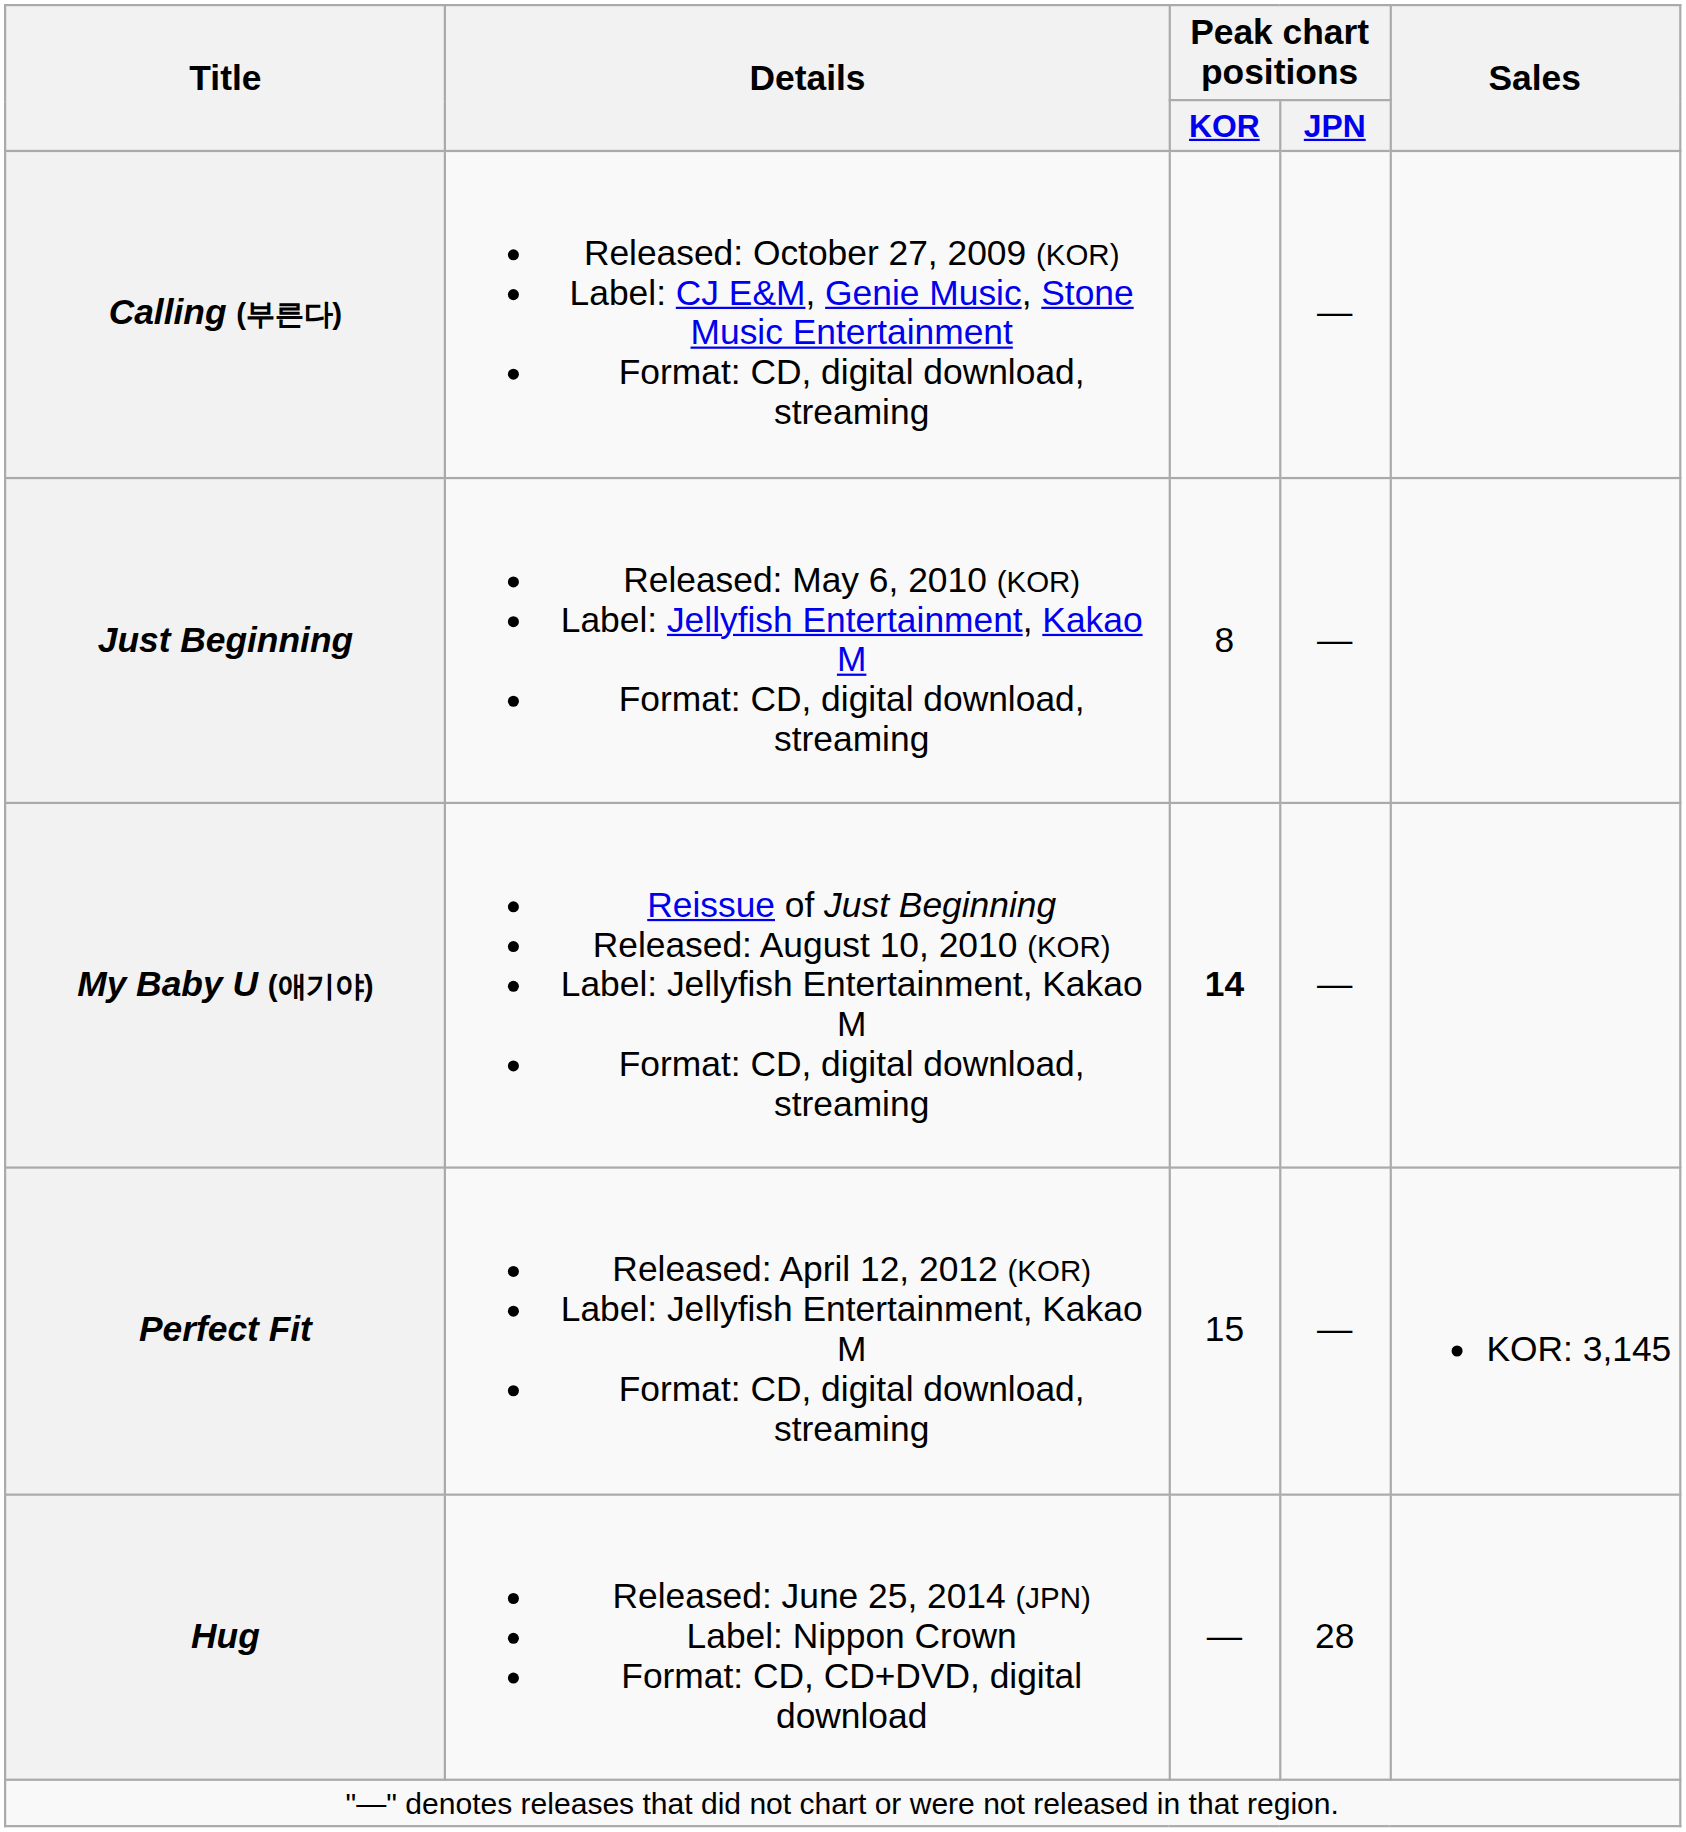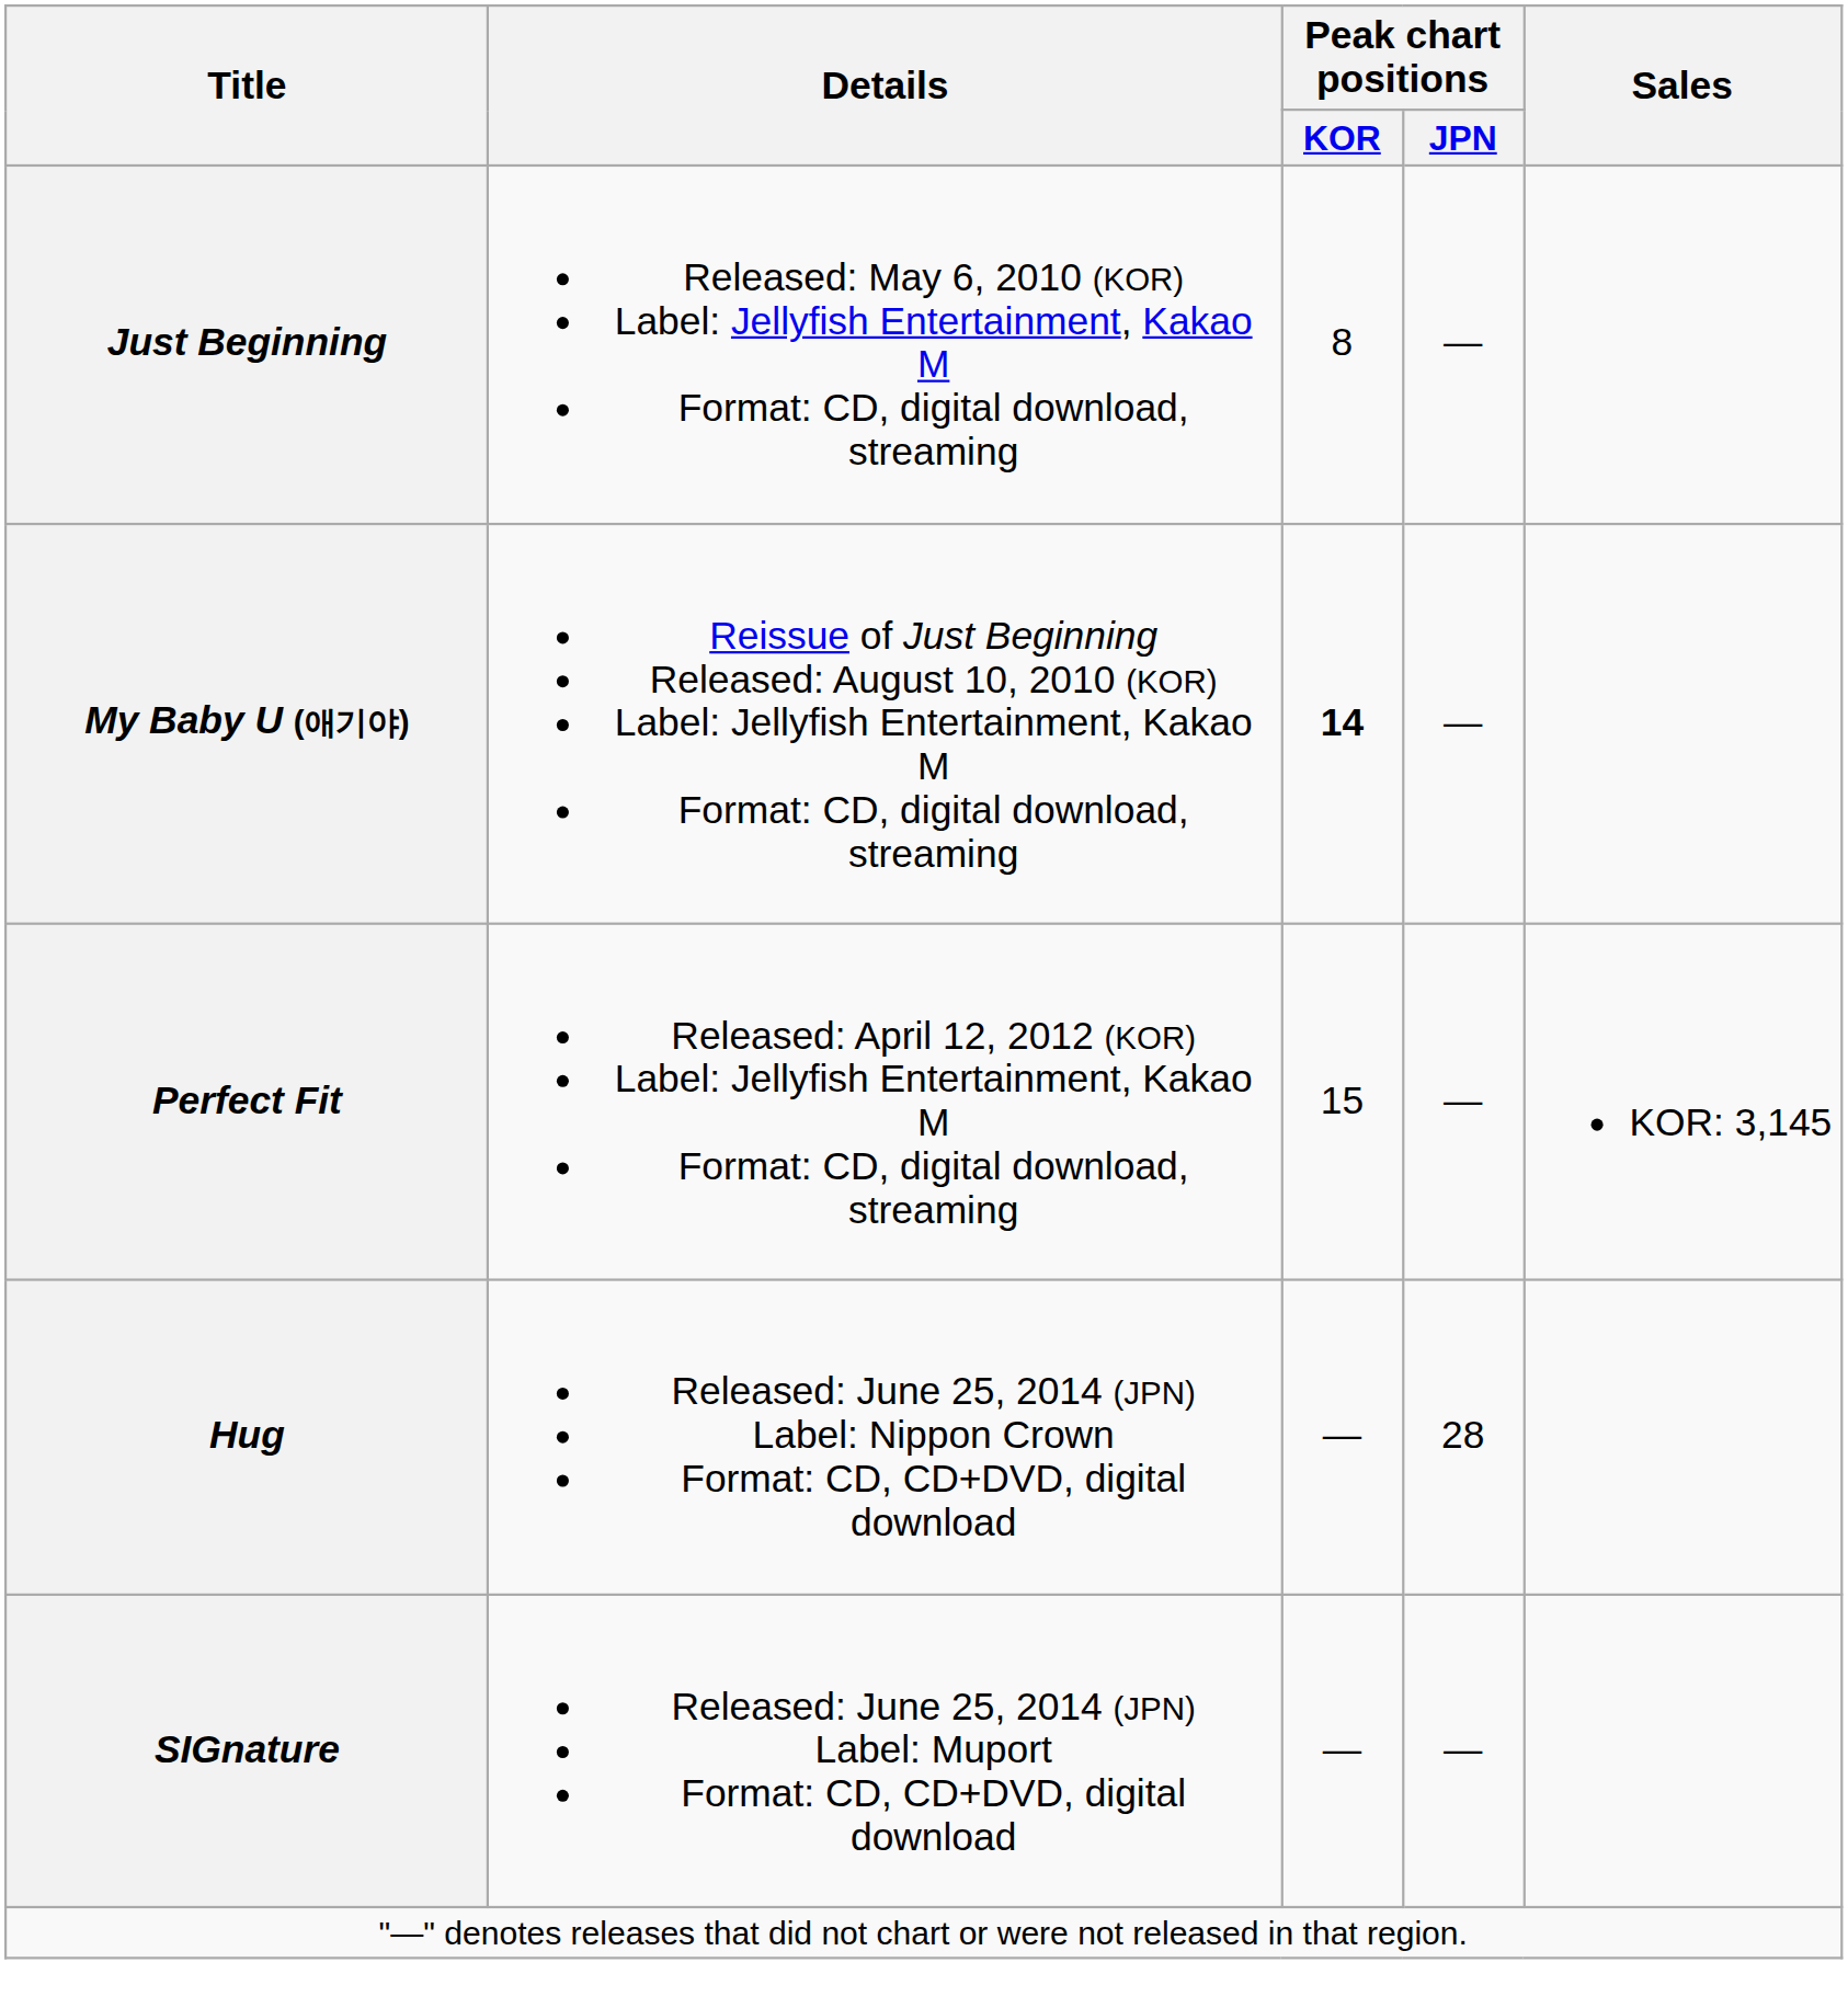- row: Calling (부른다) | Released: October 27, 2009 (KOR) Label: CJ E&M, Genie Music, Stone Music Entertainment Format: CD, digital download, streaming | —
+ row: SIGnature | Released: June 25, 2014 (JPN) Label: Muport Format: CD, CD+DVD, digital download | — | —
